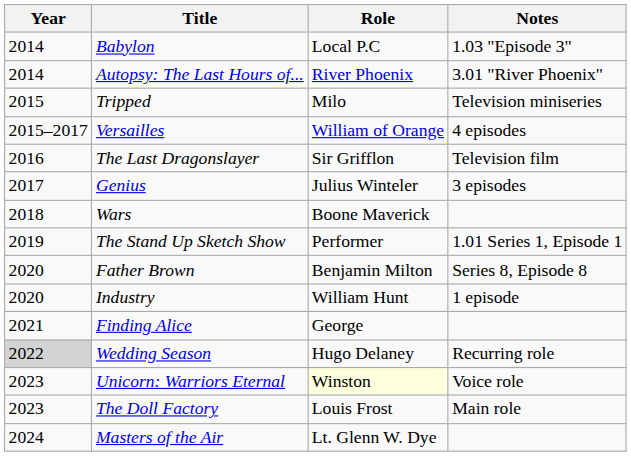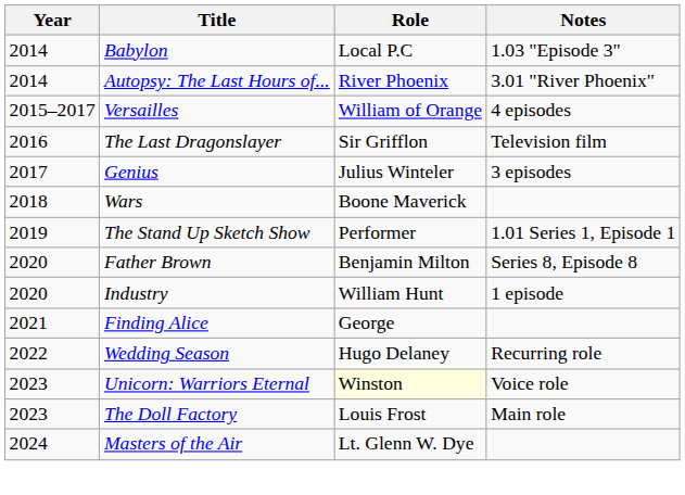- row: 2015 | Tripped | Milo | Television miniseries
Wedding Season | Year: lightgrey background -> no background
